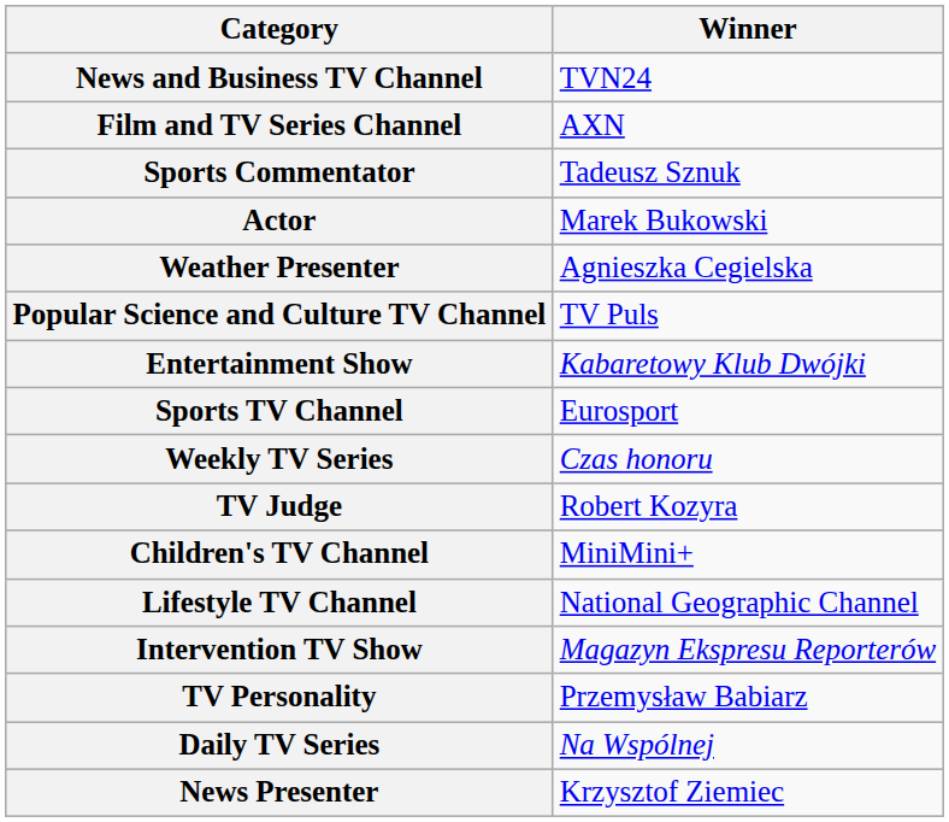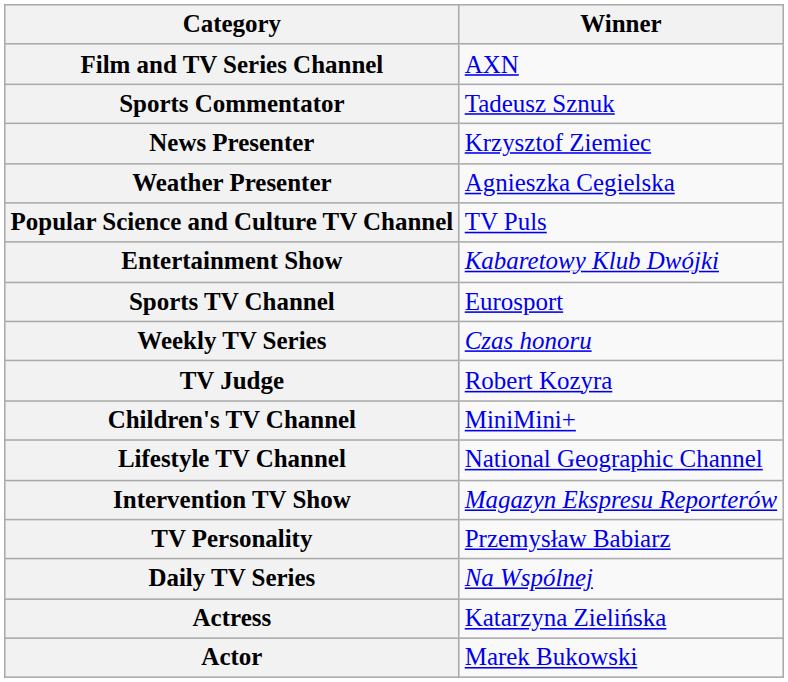- row: News and Business TV Channel | TVN24
rows swapped: Actor <-> News Presenter
+ row: Actress | Katarzyna Zielińska
